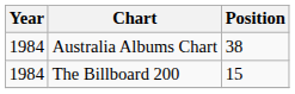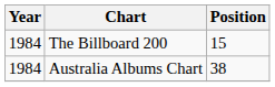rows swapped: The Billboard 200 <-> Australia Albums Chart
